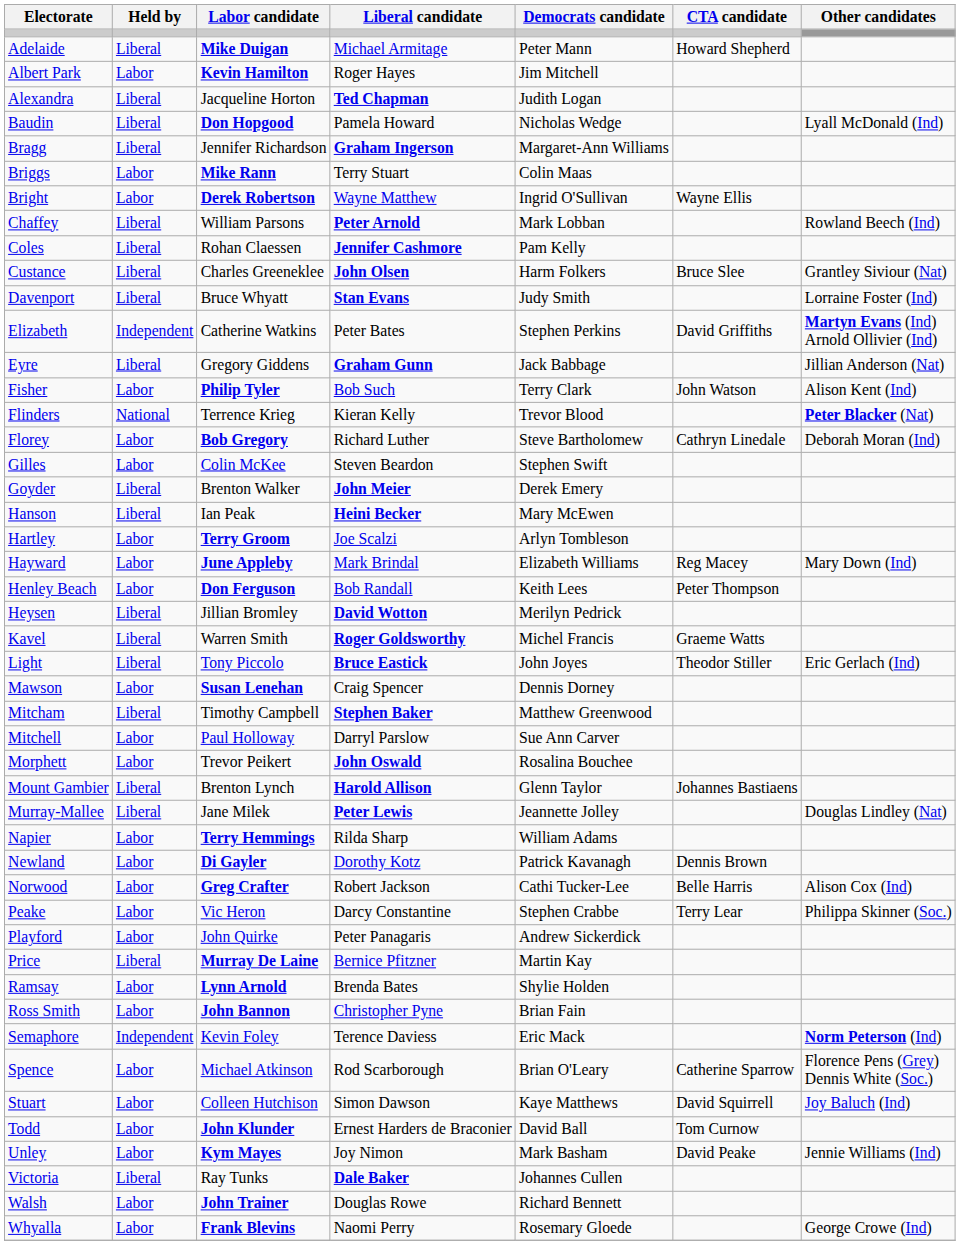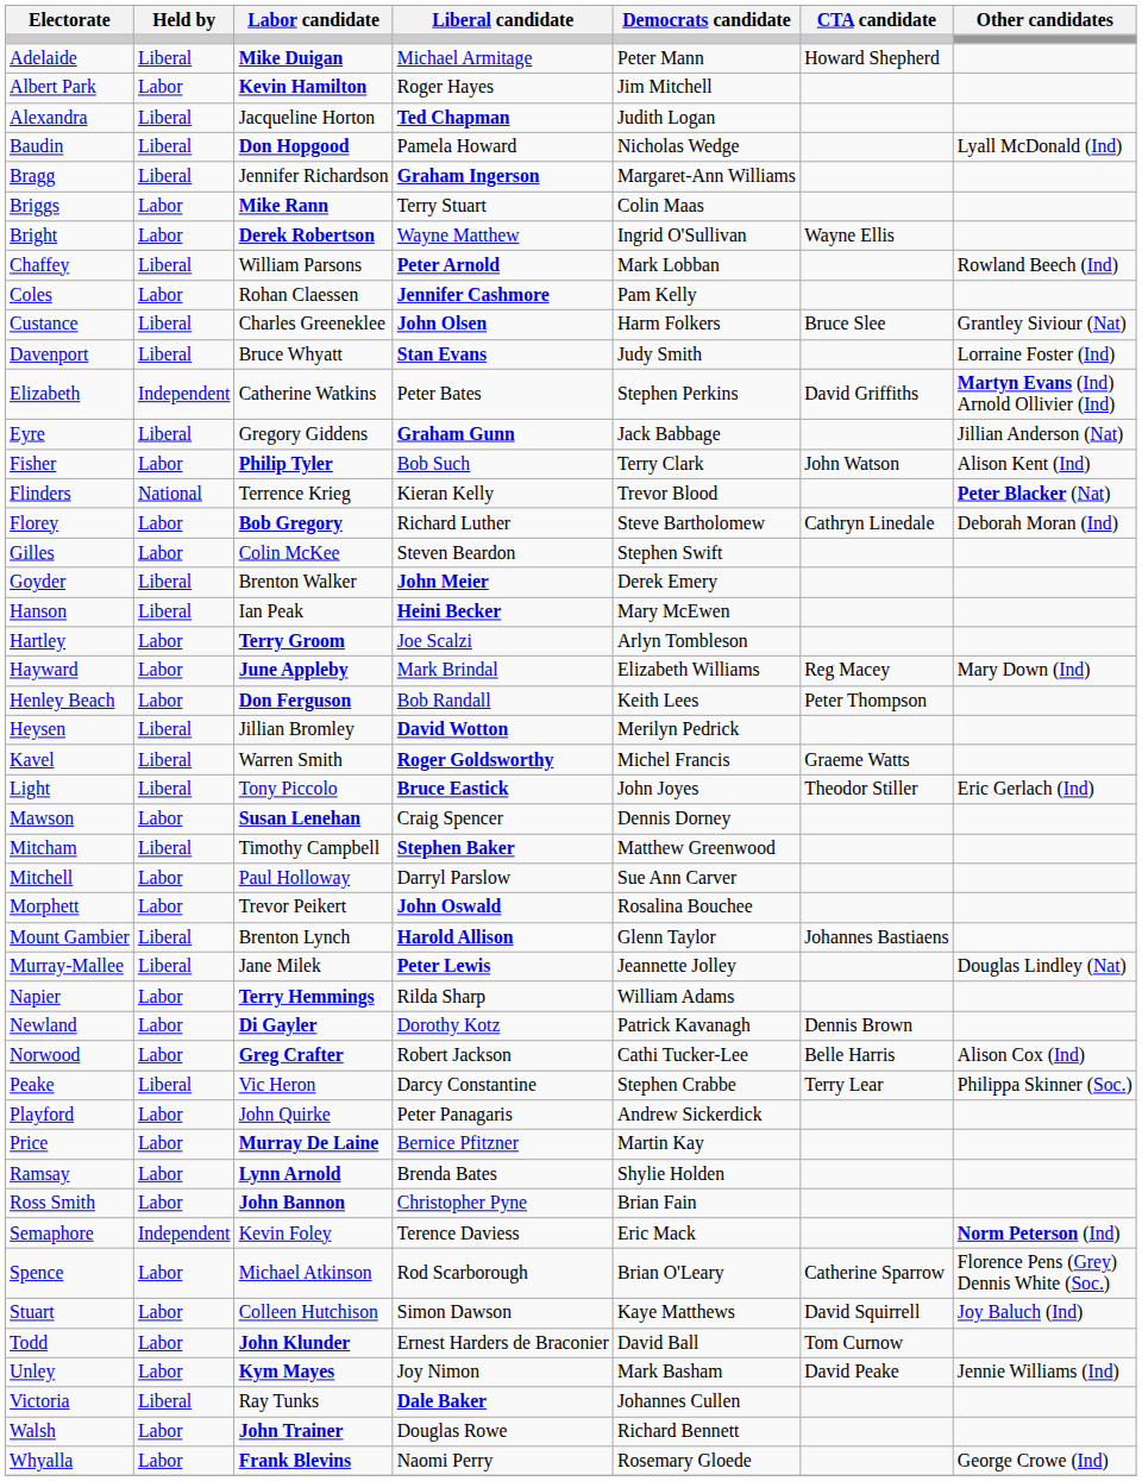Coles | Held by: Liberal -> Labor
Peake | Held by: Labor -> Liberal
Price | Held by: Liberal -> Labor
